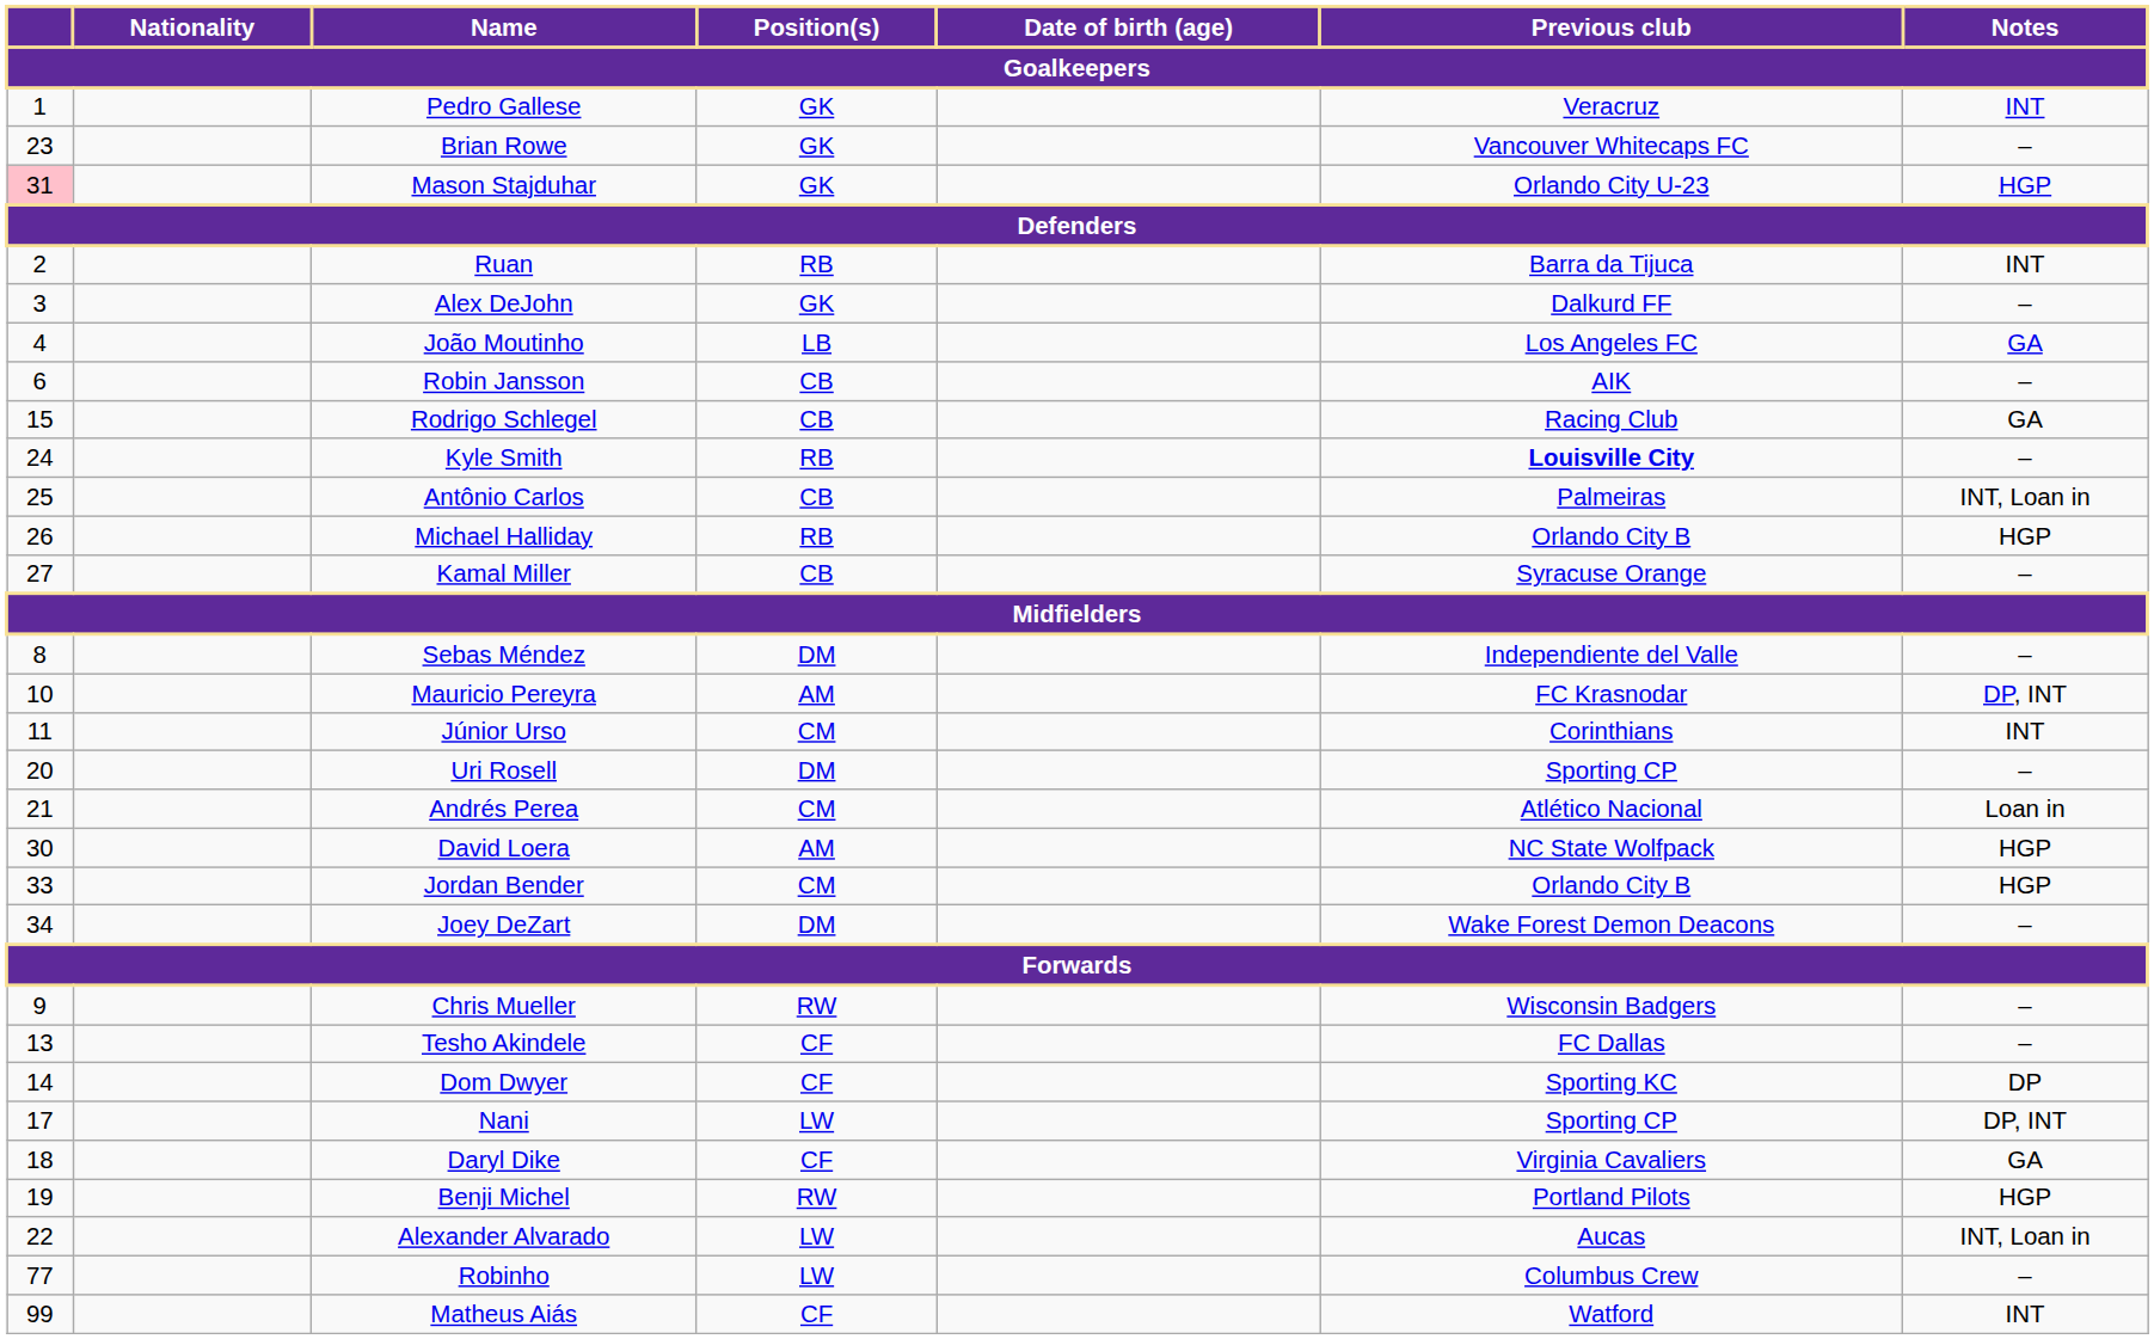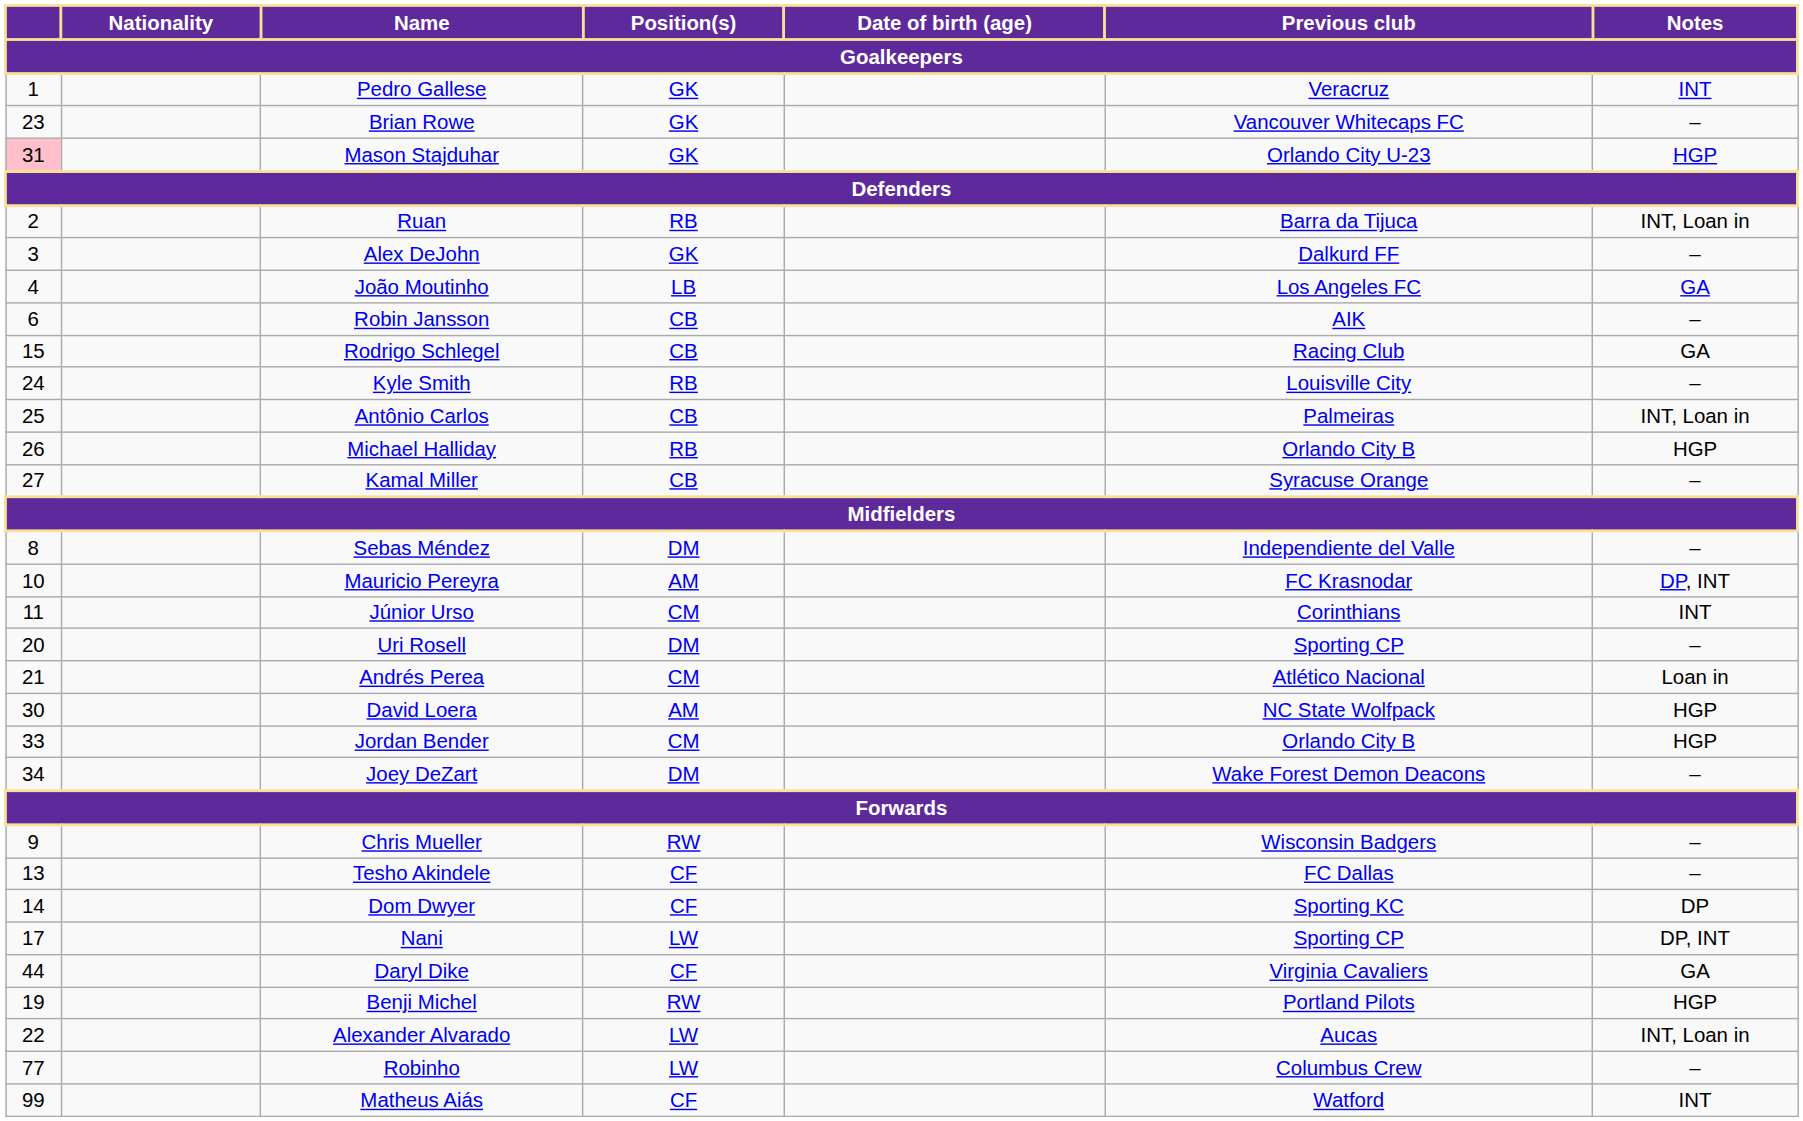Ruan | Notes: INT -> INT, Loan in
Kyle Smith | Previous club: bold -> normal
Daryl Dike | column 1: 18 -> 44
